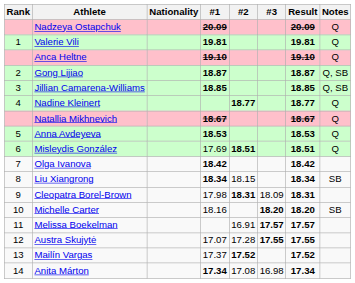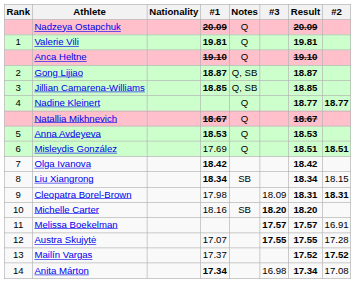columns swapped: #2 <-> Notes
